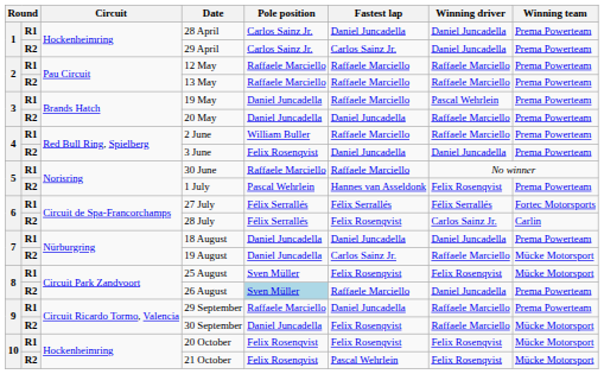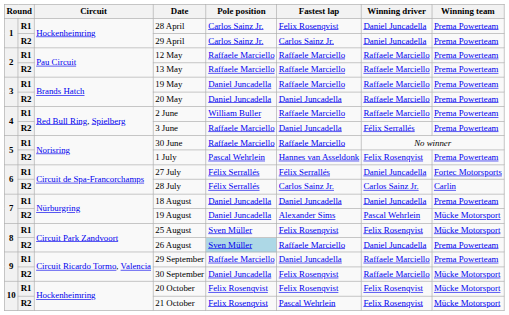28 April | Fastest lap: Daniel Juncadella -> Felix Rosenqvist
19 May | Winning driver: Pascal Wehrlein -> Raffaele Marciello
3 June | Pole position: Felix Rosenqvist -> Raffaele Marciello
3 June | Winning driver: Daniel Juncadella -> Félix Serrallés
27 July | Winning driver: Félix Serrallés -> Daniel Juncadella
28 July | Fastest lap: Felix Rosenqvist -> Carlos Sainz Jr.
19 August | Fastest lap: Carlos Sainz Jr. -> Alexander Sims
19 August | Winning driver: Raffaele Marciello -> Pascal Wehrlein
